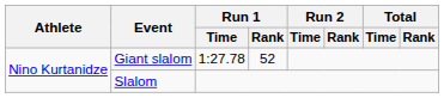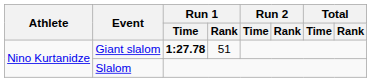Giant slalom | Run 1 / Time: normal -> bold
Giant slalom | Run 1 / Rank: 52 -> 51
